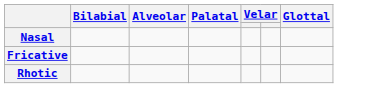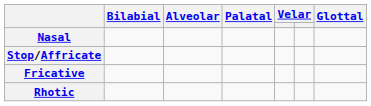+ row: Stop/Affricate
